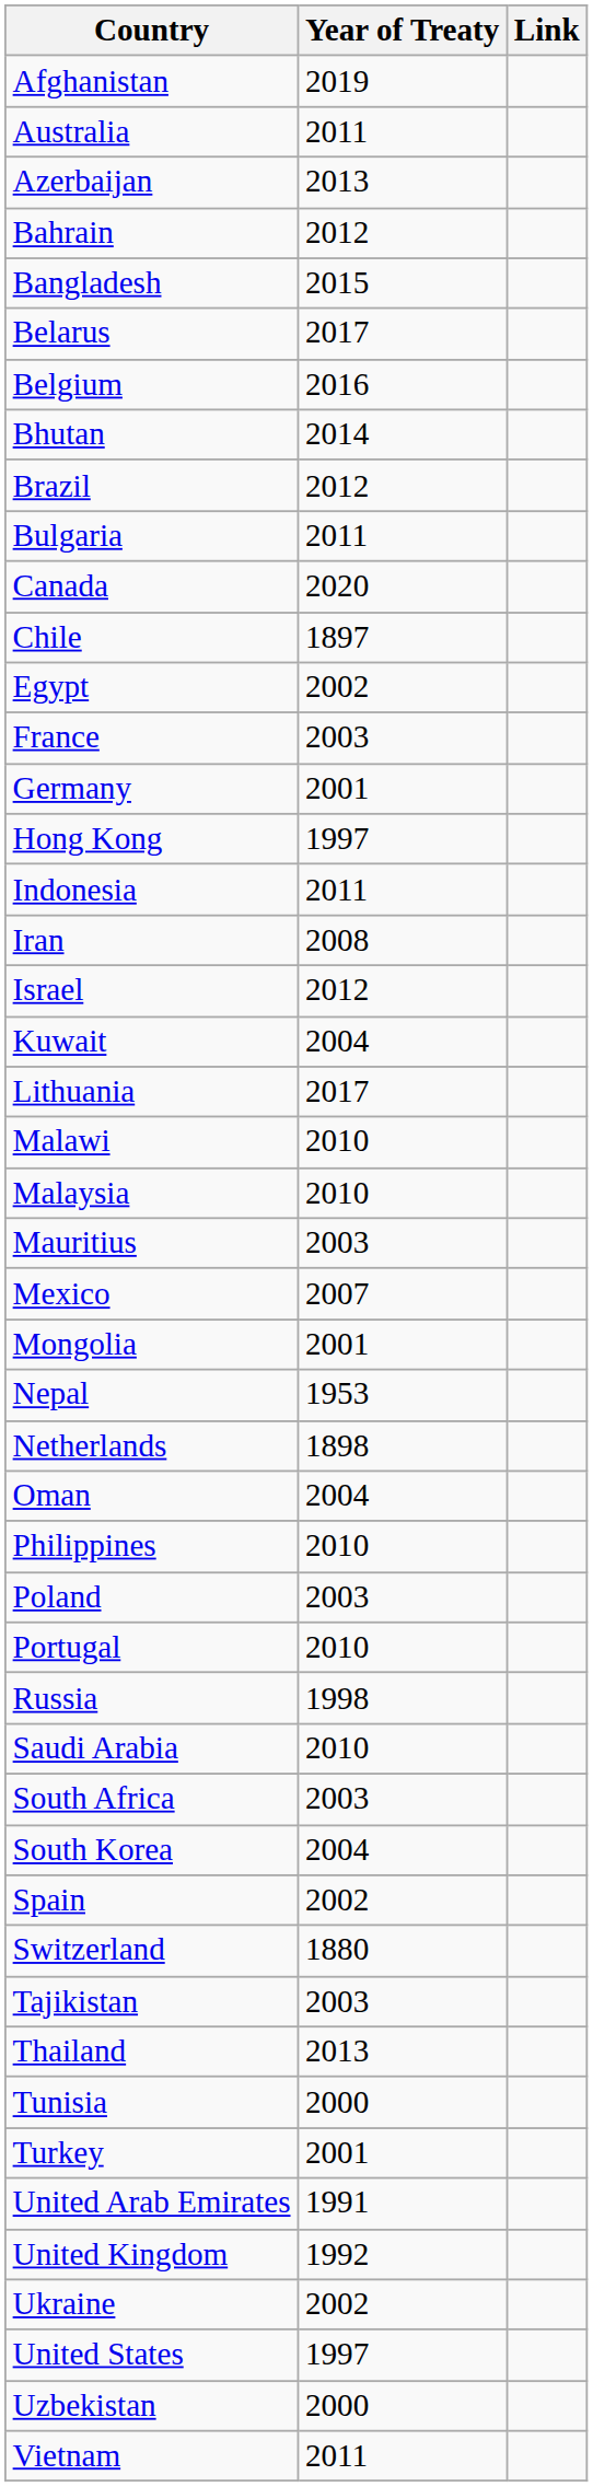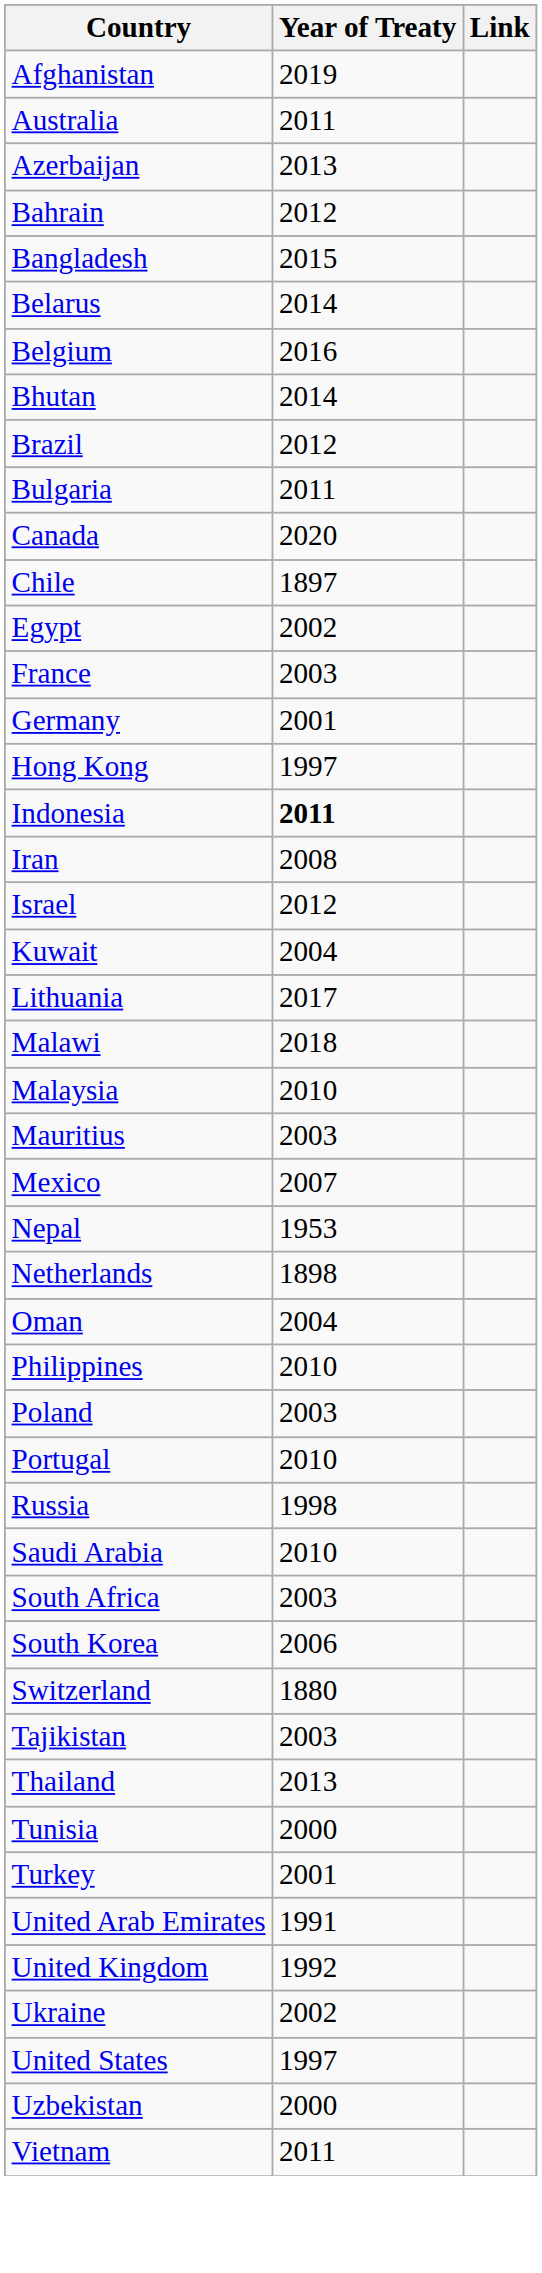Belarus | Year of Treaty: 2017 -> 2014
Indonesia | Year of Treaty: normal -> bold
Malawi | Year of Treaty: 2010 -> 2018
- row: Mongolia | 2001
South Korea | Year of Treaty: 2004 -> 2006
- row: Spain | 2002
